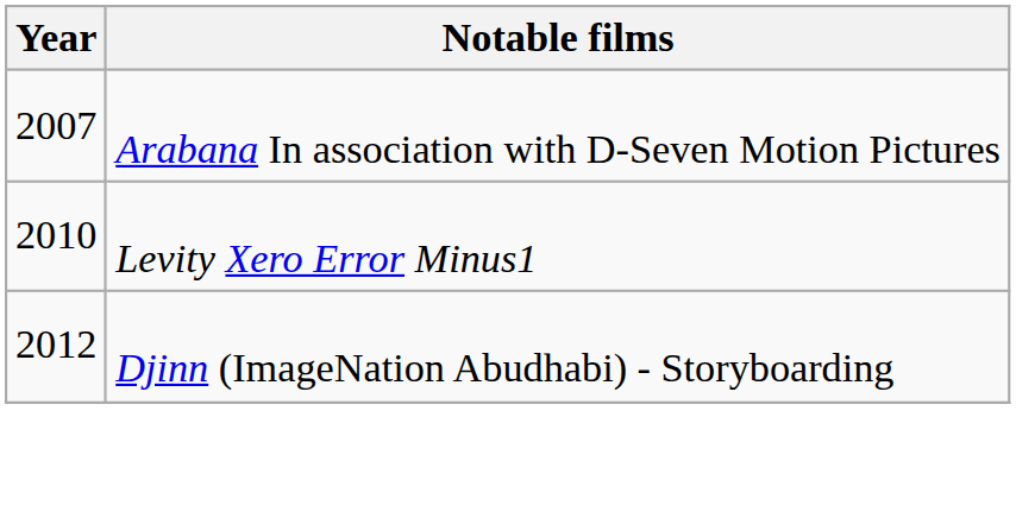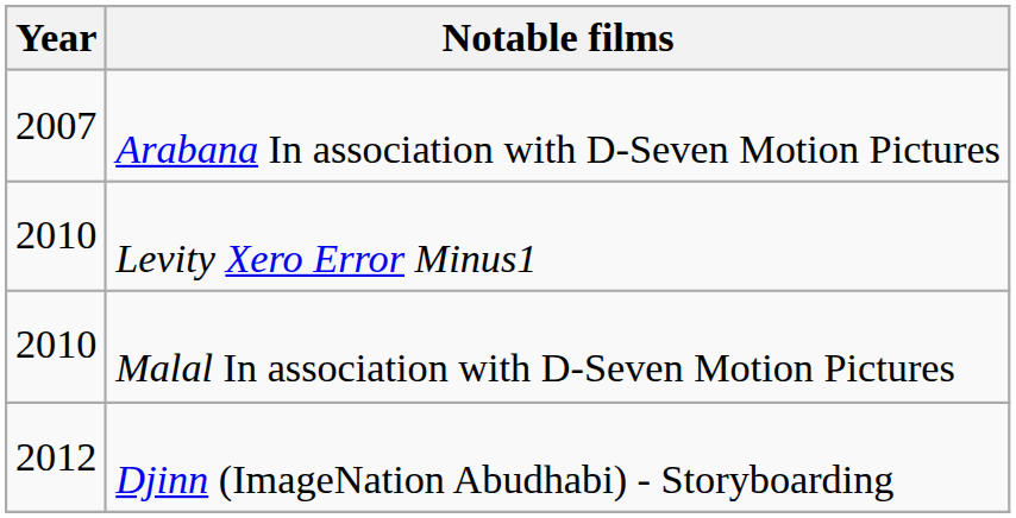+ row: 2010 | Malal In association with D-Seven Motion Pictures
